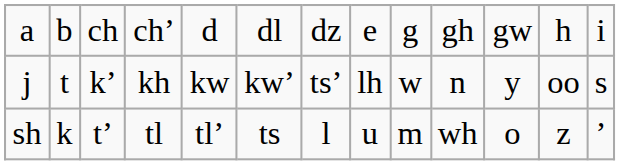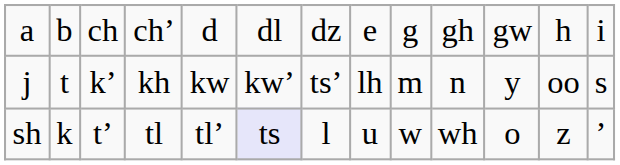j | column 9: w -> m
sh | column 6: no background -> lavender background
sh | column 9: m -> w
